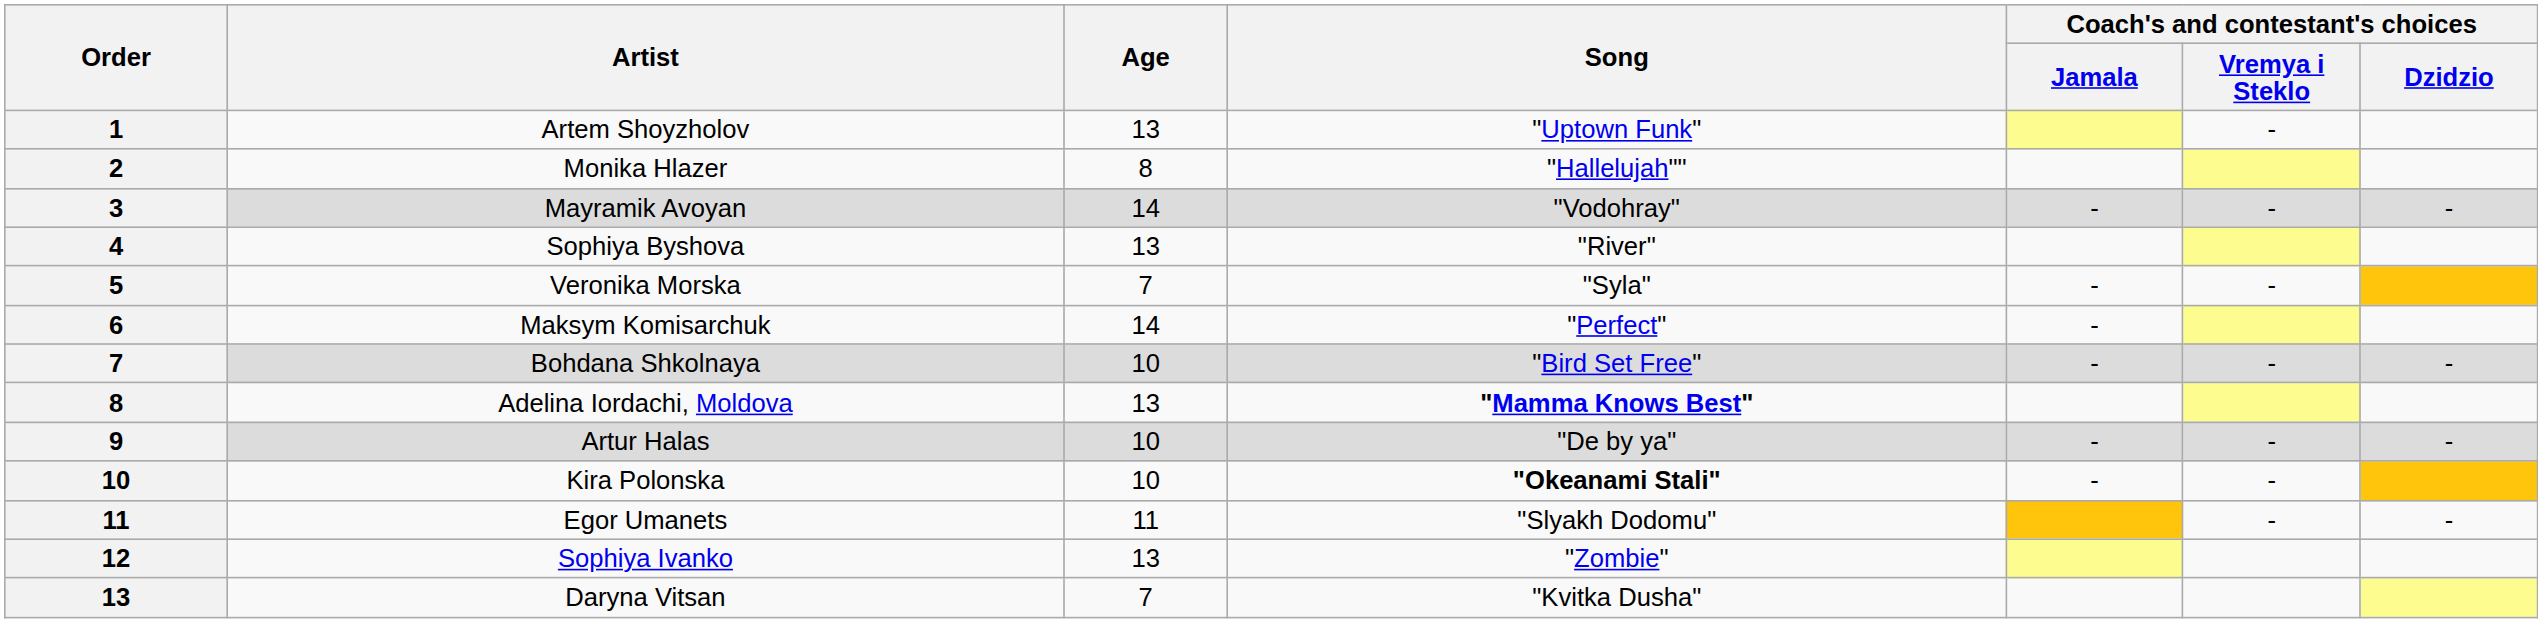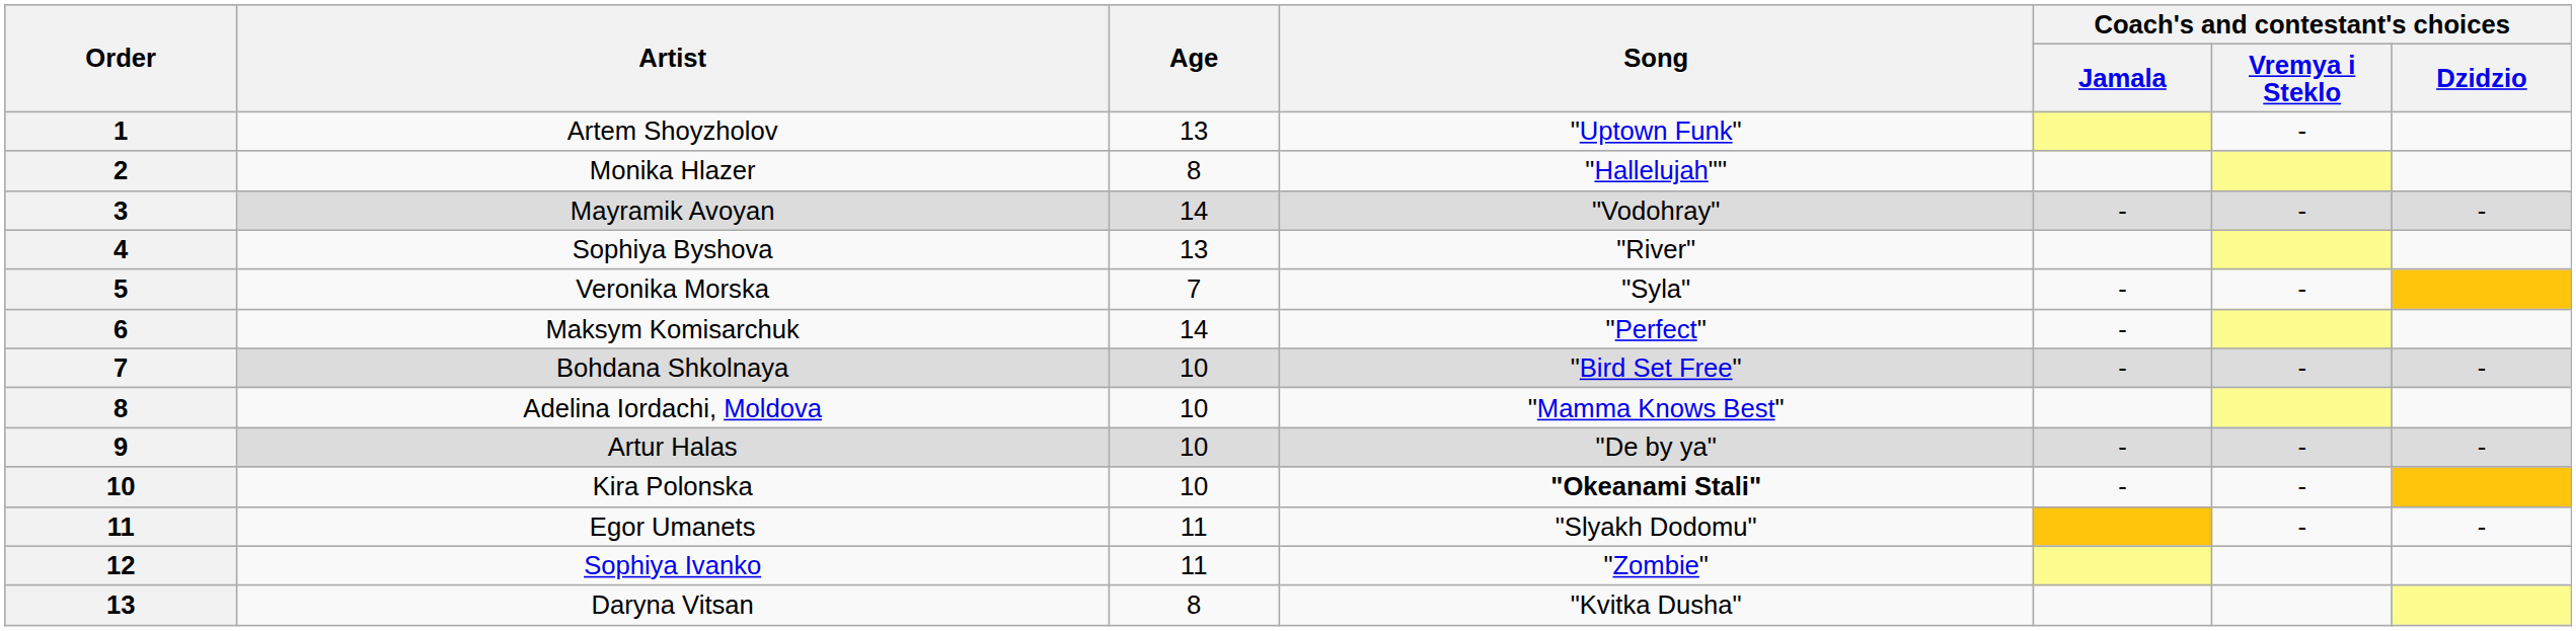Adelina Iordachi, Moldova | Age: 13 -> 10
Adelina Iordachi, Moldova | Song: bold -> normal
Sophiya Ivanko | Age: 13 -> 11
Daryna Vitsan | Age: 7 -> 8
